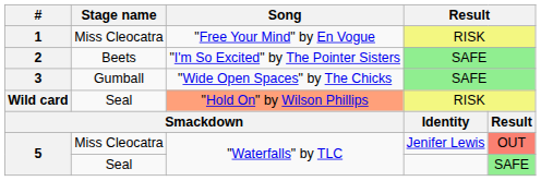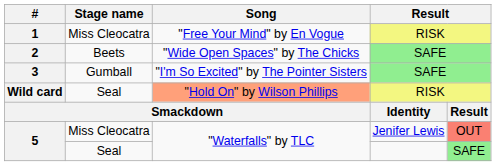2 | Song: "I'm So Excited" by The Pointer Sisters -> "Wide Open Spaces" by The Chicks
3 | Song: "Wide Open Spaces" by The Chicks -> "I'm So Excited" by The Pointer Sisters
